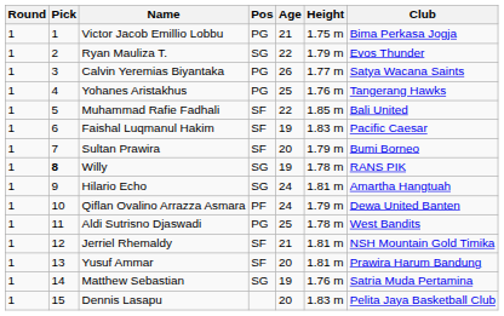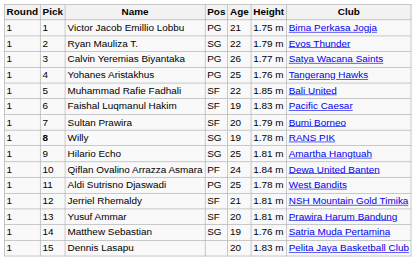Hilario Echo | Age: 24 -> 25
Qiflan Ovalino Arrazza Asmara | Height: 1.79 m -> 1.84 m
